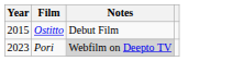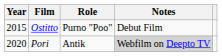+ column: Role | Purno "Poo" | Antik
Pori | Year: 2023 -> 2020
